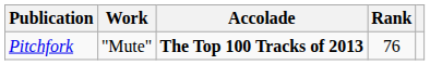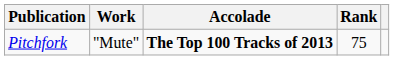Pitchfork | Rank: 76 -> 75
